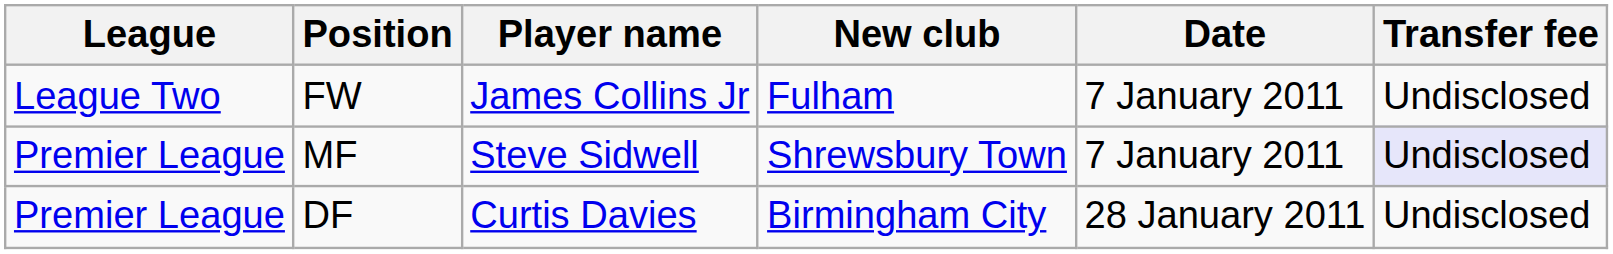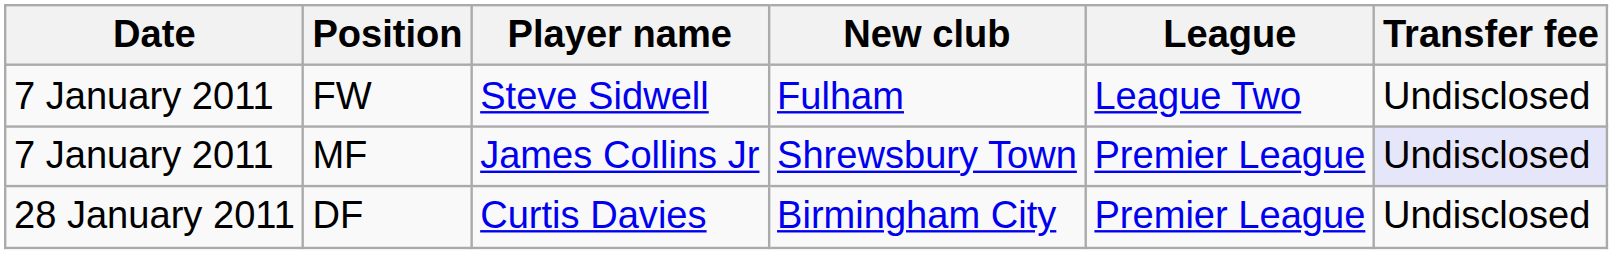columns swapped: Date <-> League
FW | Player name: James Collins Jr -> Steve Sidwell
MF | Player name: Steve Sidwell -> James Collins Jr
